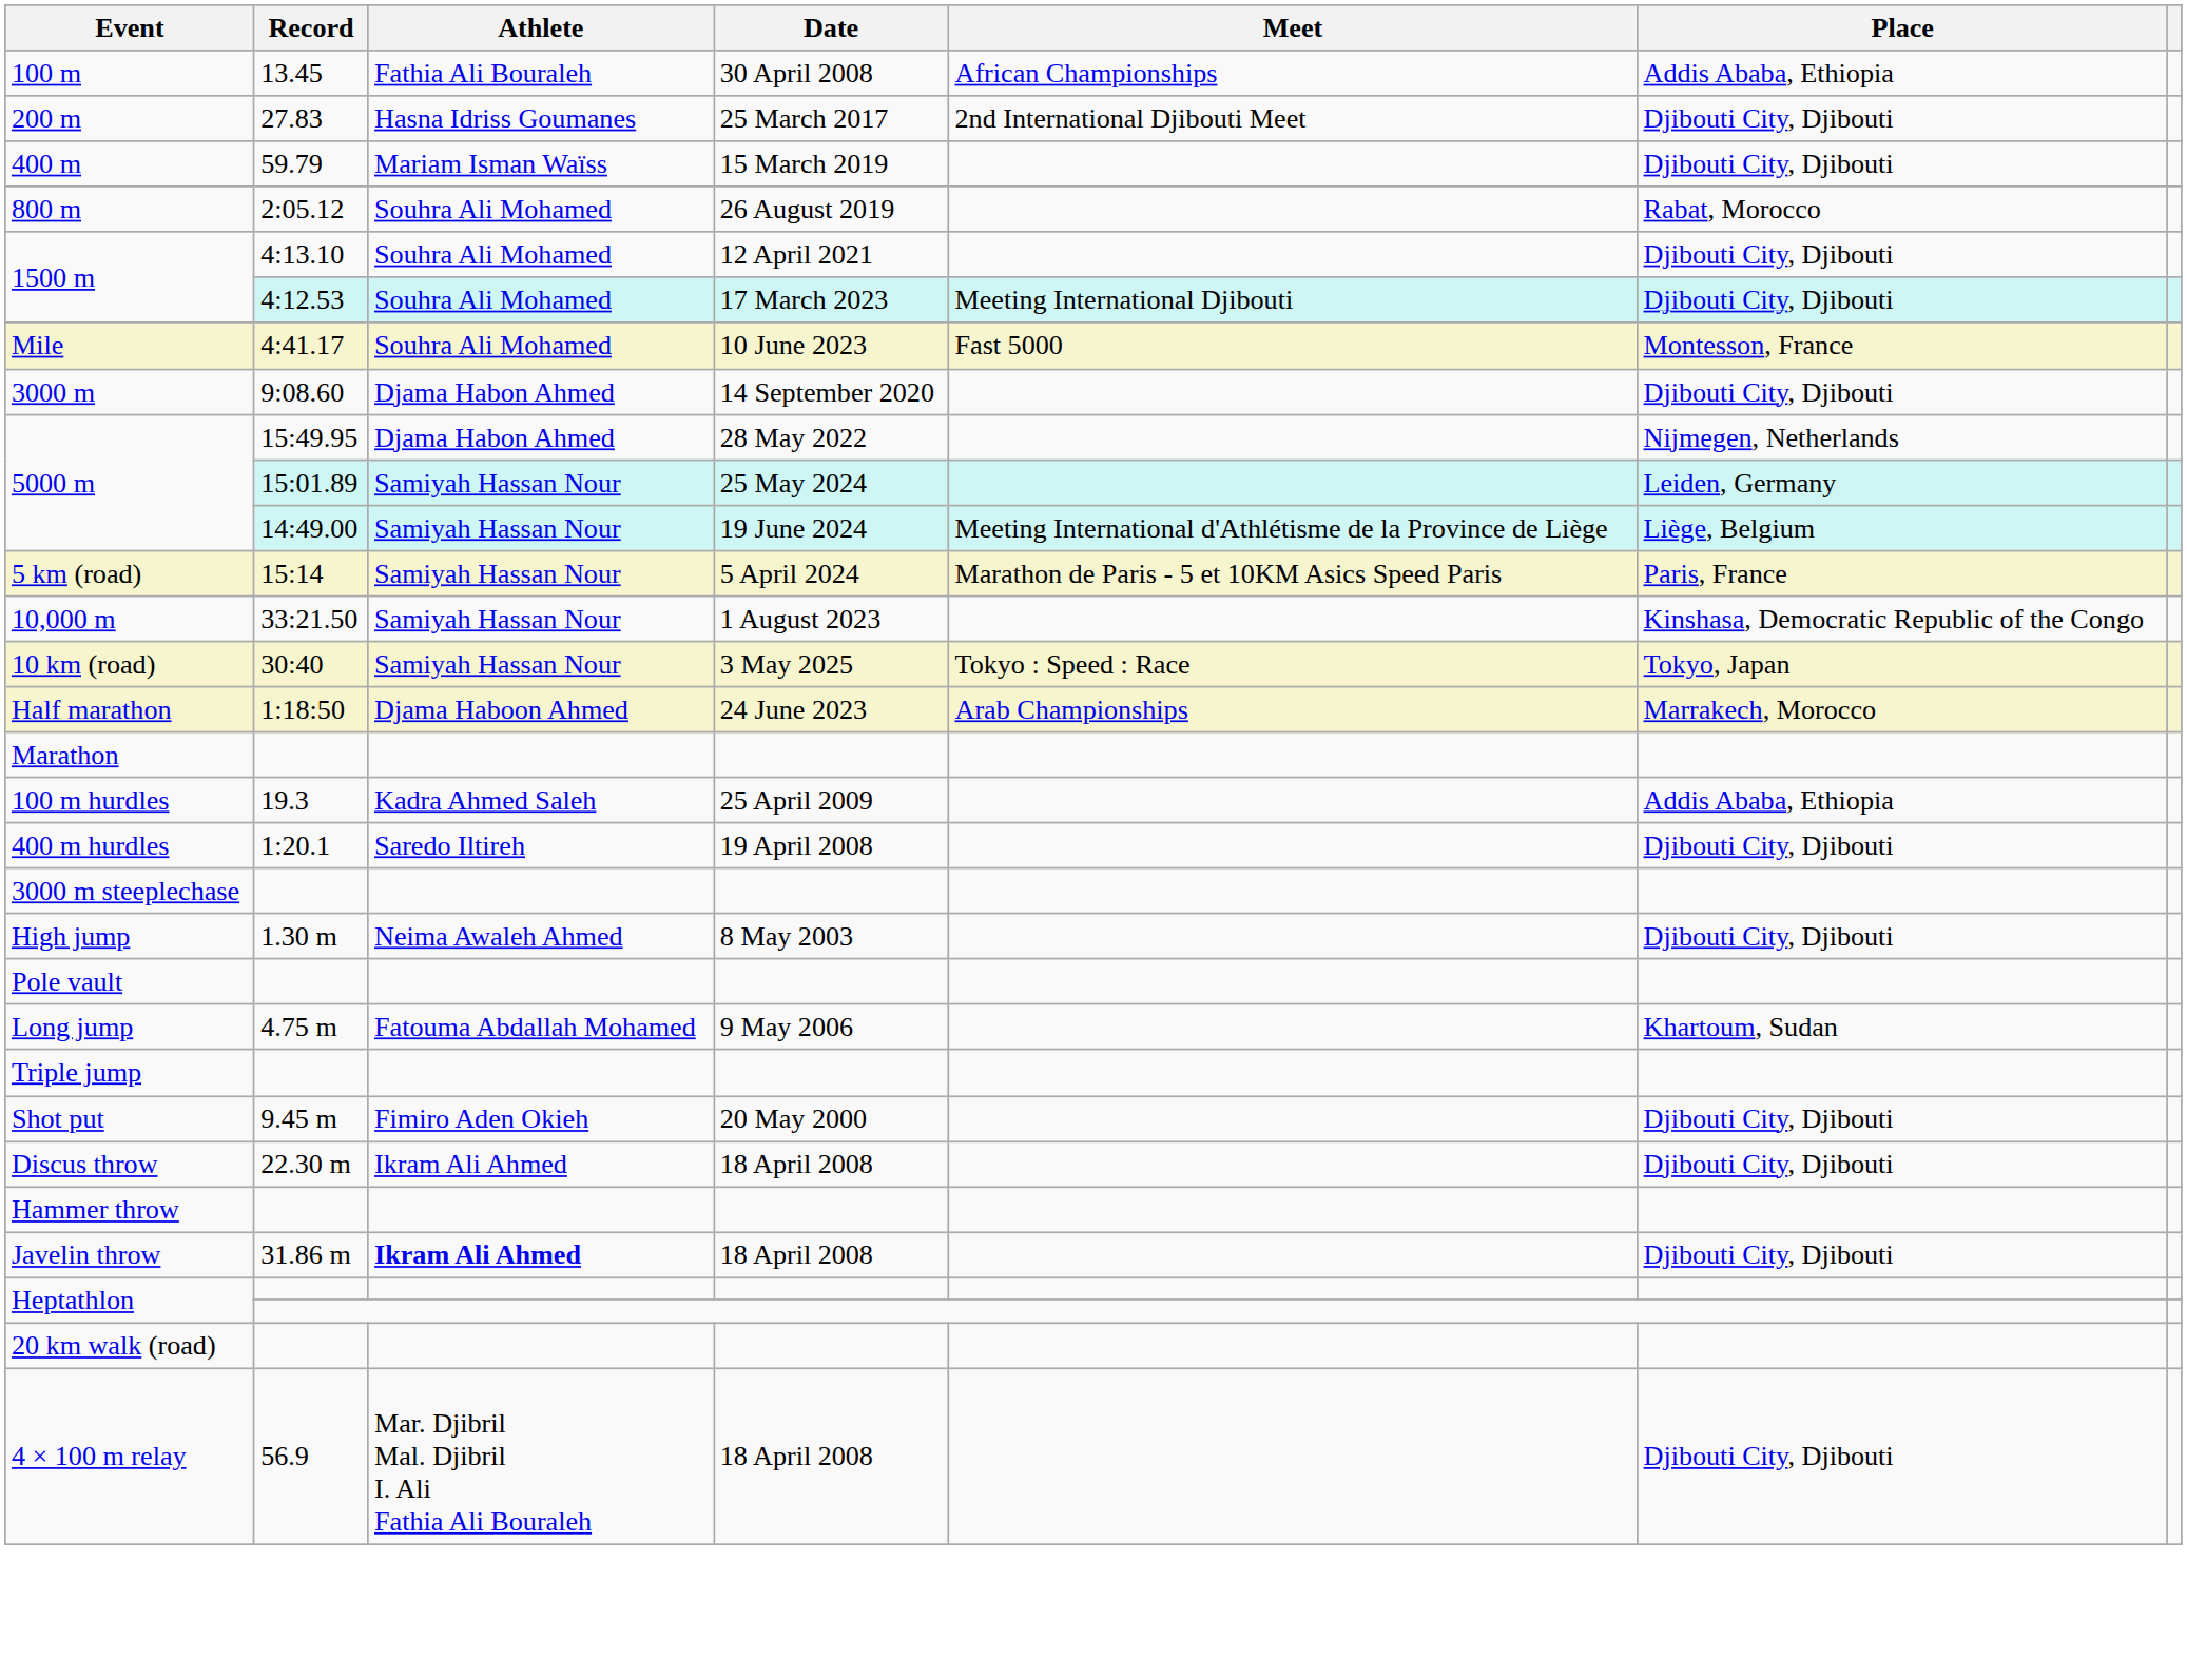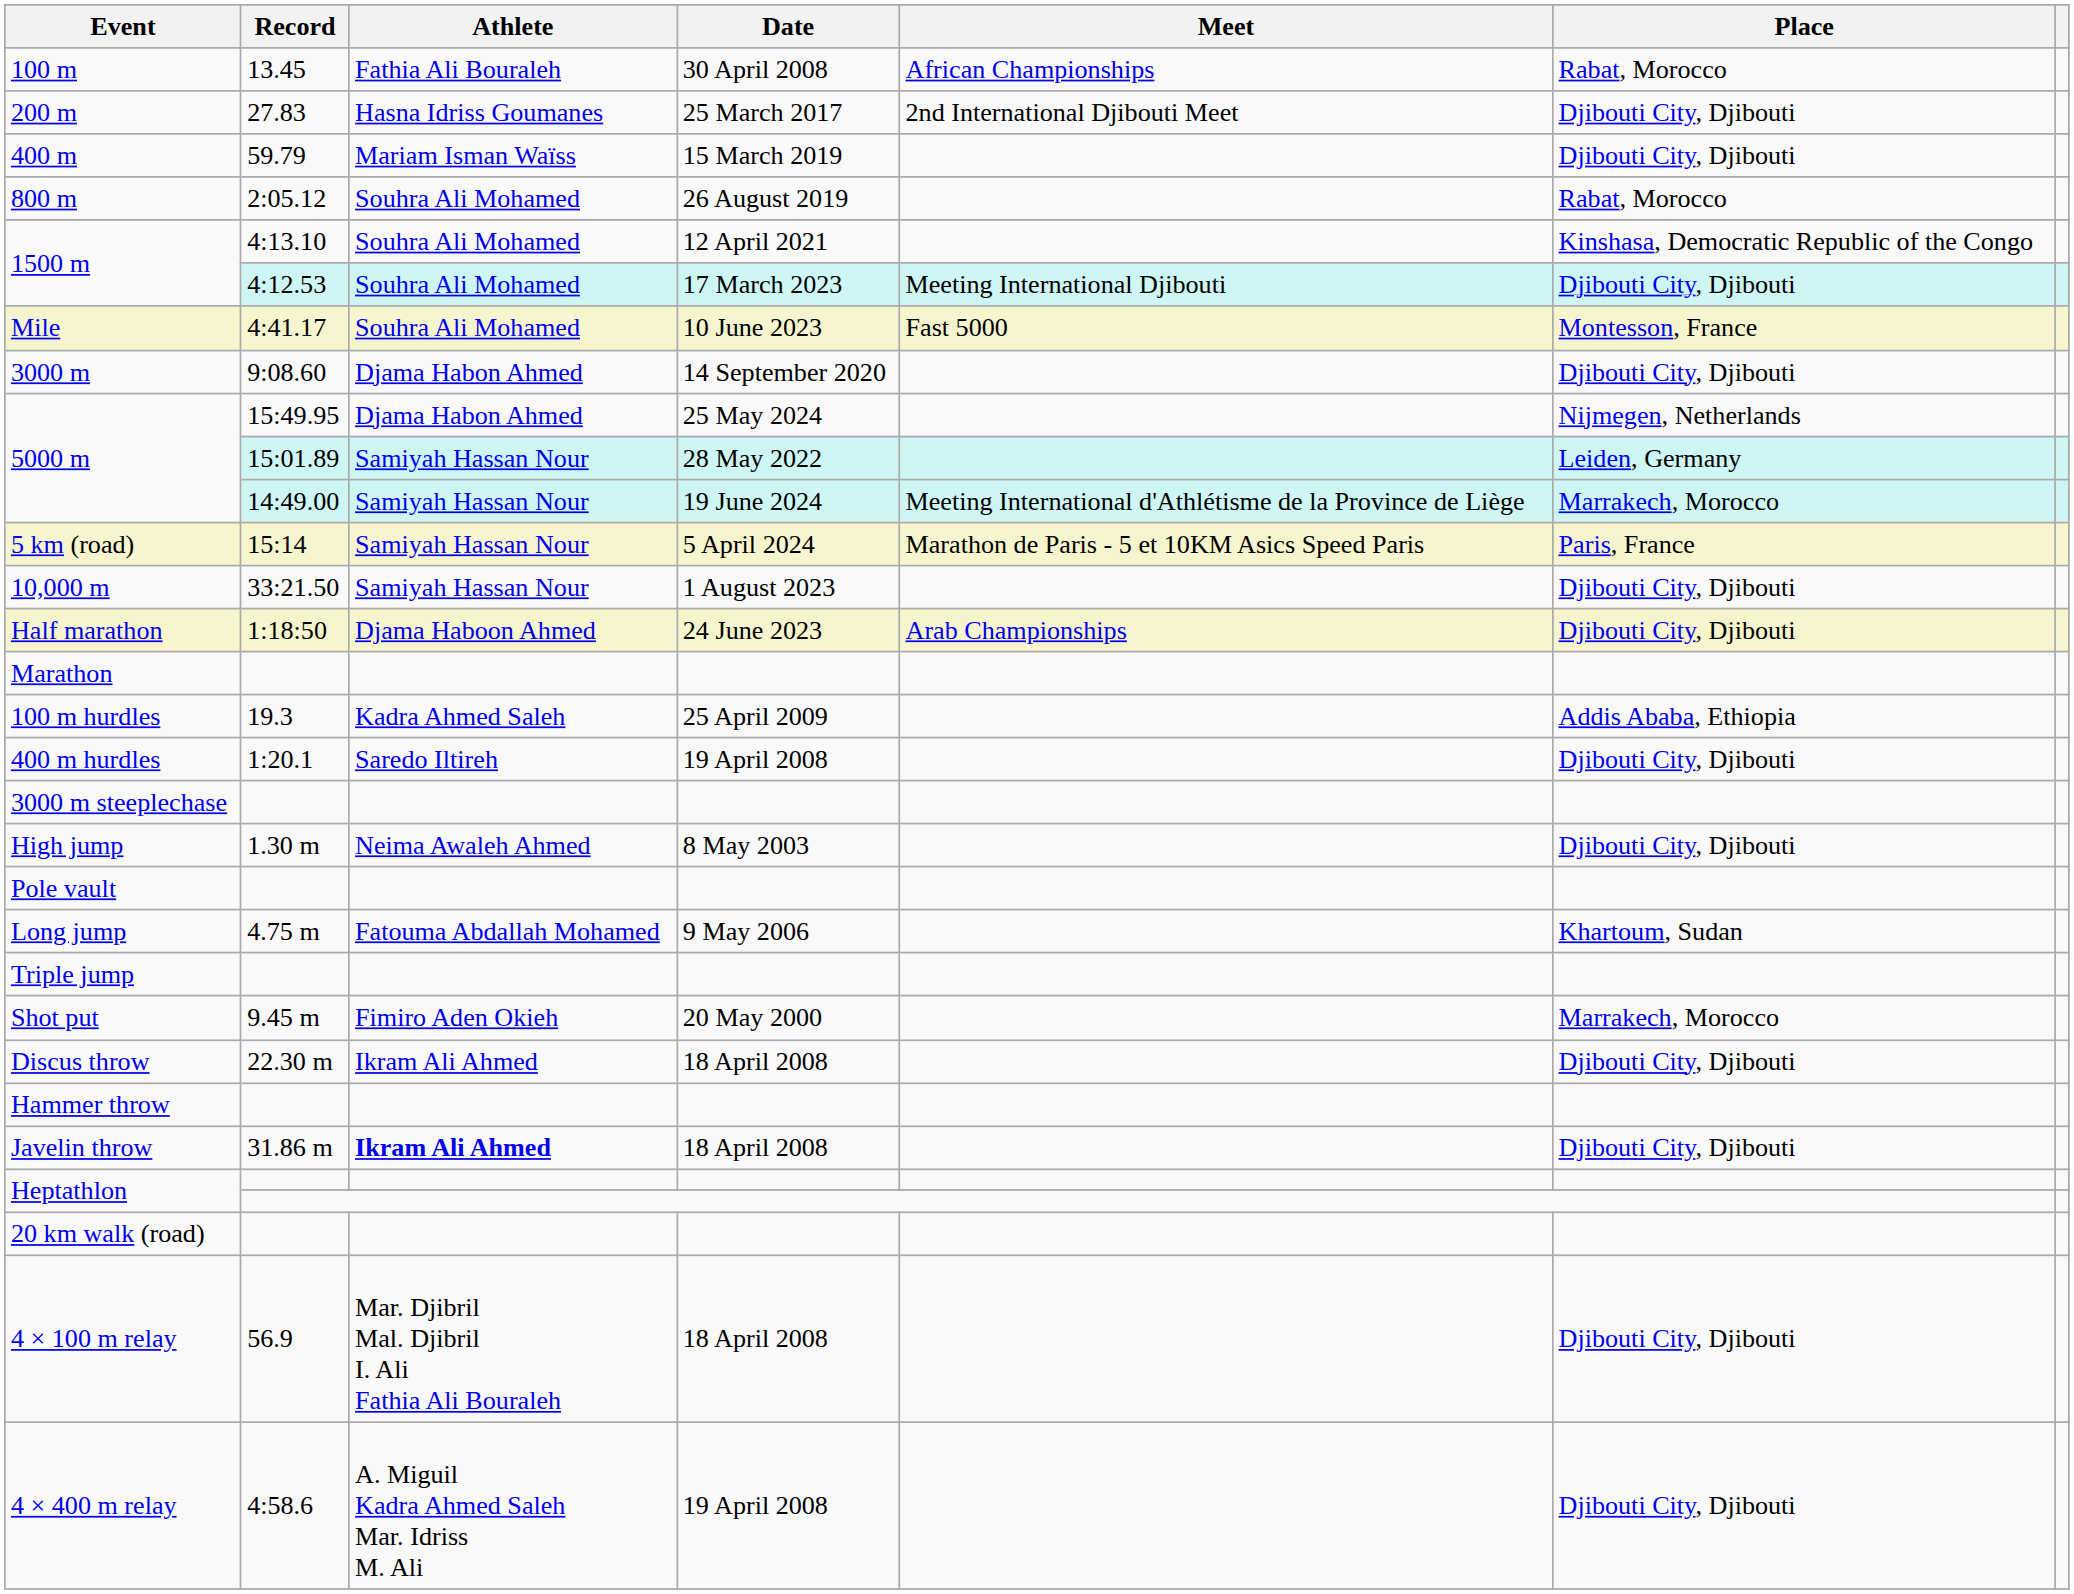100 m | Place: Addis Ababa, Ethiopia -> Rabat, Morocco
1500 m / 4:13.10 | Place: Djibouti City, Djibouti -> Kinshasa, Democratic Republic of the Congo
5000 m / 15:49.95 | Date: 28 May 2022 -> 25 May 2024
5000 m / 15:01.89 | Date: 25 May 2024 -> 28 May 2022
5000 m / 14:49.00 | Place: Liège, Belgium -> Marrakech, Morocco
10,000 m | Place: Kinshasa, Democratic Republic of the Congo -> Djibouti City, Djibouti
- row: 10 km (road) | 30:40 | Samiyah Hassan Nour | 3 May 2025 | Tokyo : Speed : Race | Tokyo, Japan
Half marathon | Place: Marrakech, Morocco -> Djibouti City, Djibouti
Shot put | Place: Djibouti City, Djibouti -> Marrakech, Morocco
+ row: 4 × 400 m relay | 4:58.6 | A. Miguil Kadra Ahmed Saleh Mar. Idriss M. Ali | 19 April 2008 | Djibouti City, Djibouti
